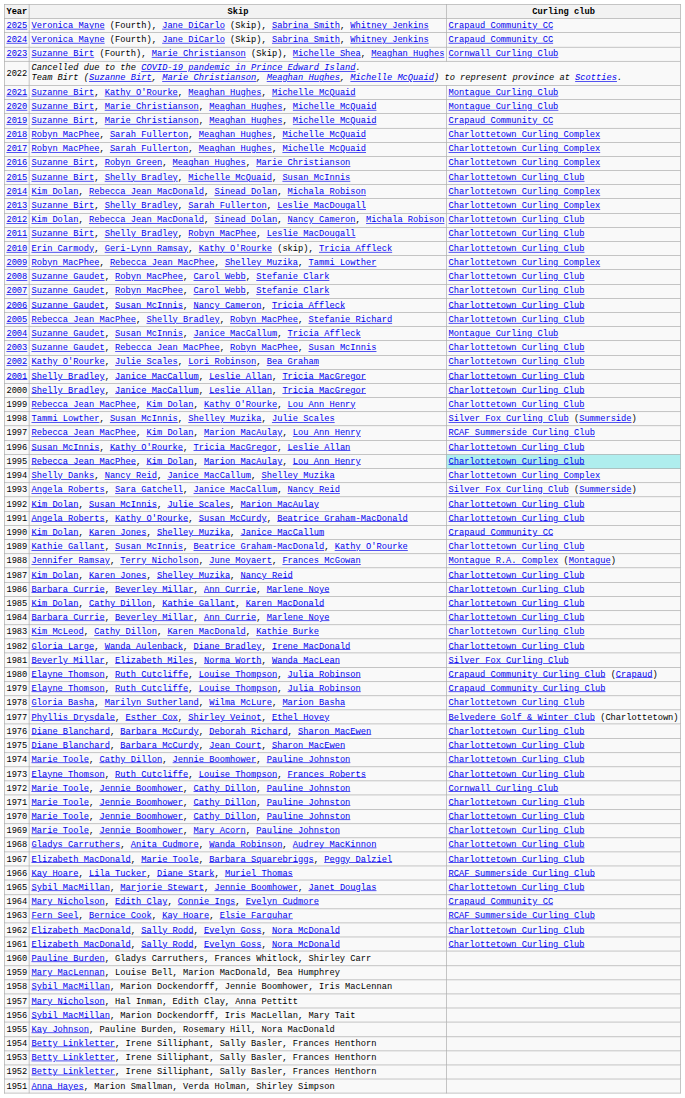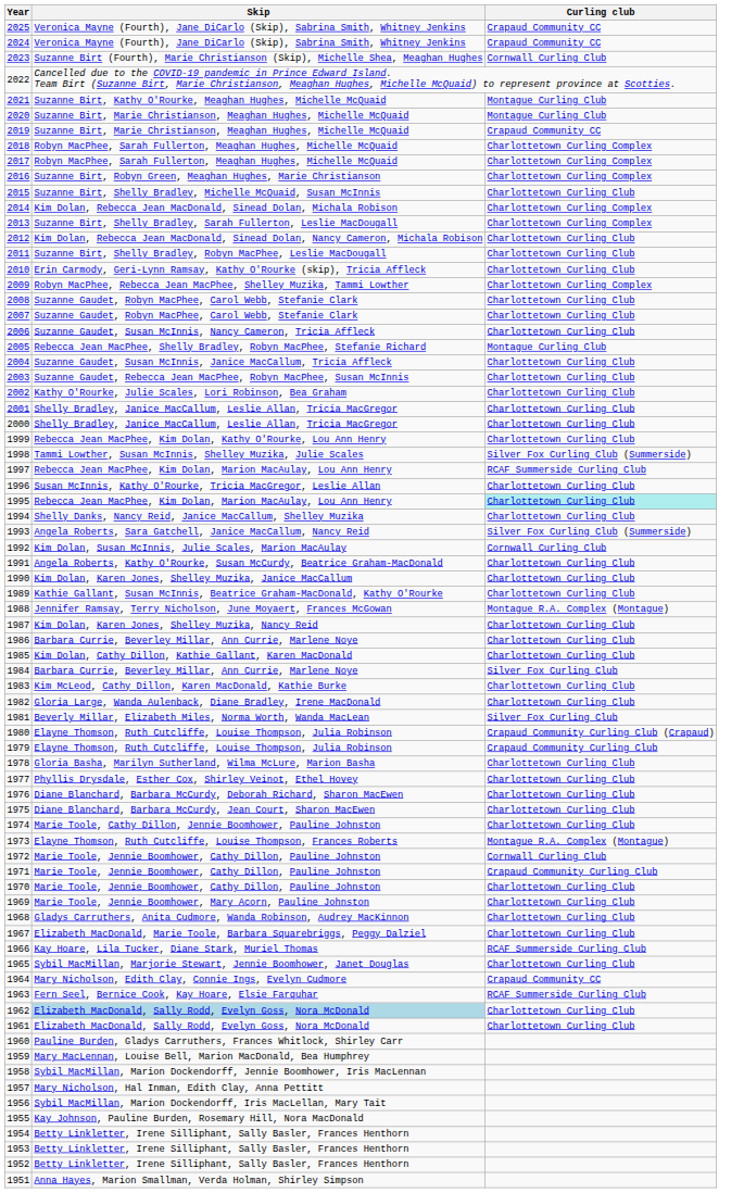2005 | Curling club: Charlottetown Curling Club -> Montague Curling Club
2004 | Curling club: Montague Curling Club -> Charlottetown Curling Club
1994 | Curling club: Charlottetown Curling Complex -> Charlottetown Curling Club
1992 | Curling club: Charlottetown Curling Club -> Cornwall Curling Club
1990 | Curling club: Crapaud Community CC -> Charlottetown Curling Club
1984 | Curling club: Charlottetown Curling Club -> Silver Fox Curling Club
1977 | Curling club: Belvedere Golf & Winter Club (Charlottetown) -> Charlottetown Curling Club
1973 | Curling club: Charlottetown Curling Club -> Montague R.A. Complex (Montague)
1971 | Curling club: Charlottetown Curling Club -> Crapaud Community Curling Club
1962 | Skip: no background -> lightblue background
